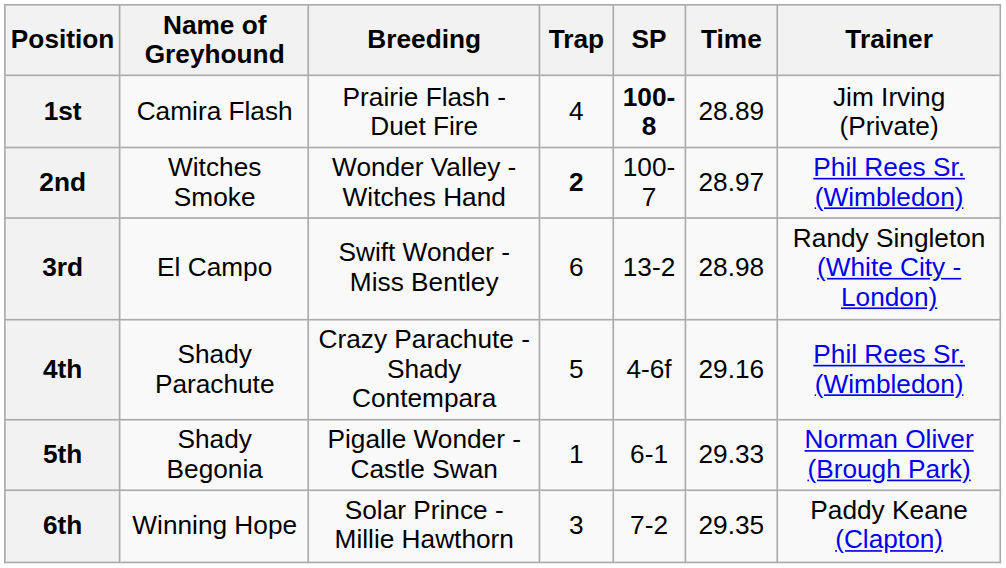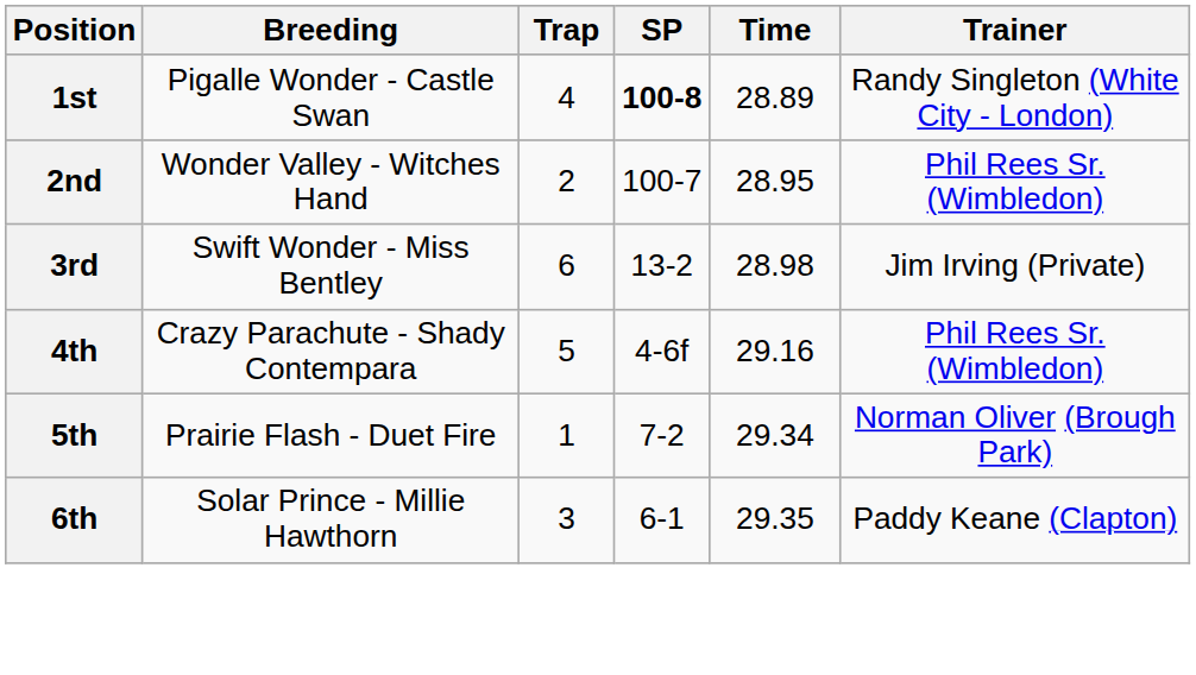- column: Name of Greyhound | Camira Flash | Witches Smoke | El Campo | Shady Parachute | Shady Begonia | Winning Hope
1st | Breeding: Prairie Flash - Duet Fire -> Pigalle Wonder - Castle Swan
1st | Trainer: Jim Irving (Private) -> Randy Singleton (White City - London)
2nd | Trap: bold -> normal
2nd | Time: 28.97 -> 28.95
3rd | Trainer: Randy Singleton (White City - London) -> Jim Irving (Private)
5th | Breeding: Pigalle Wonder - Castle Swan -> Prairie Flash - Duet Fire
5th | SP: 6-1 -> 7-2
5th | Time: 29.33 -> 29.34
6th | SP: 7-2 -> 6-1
